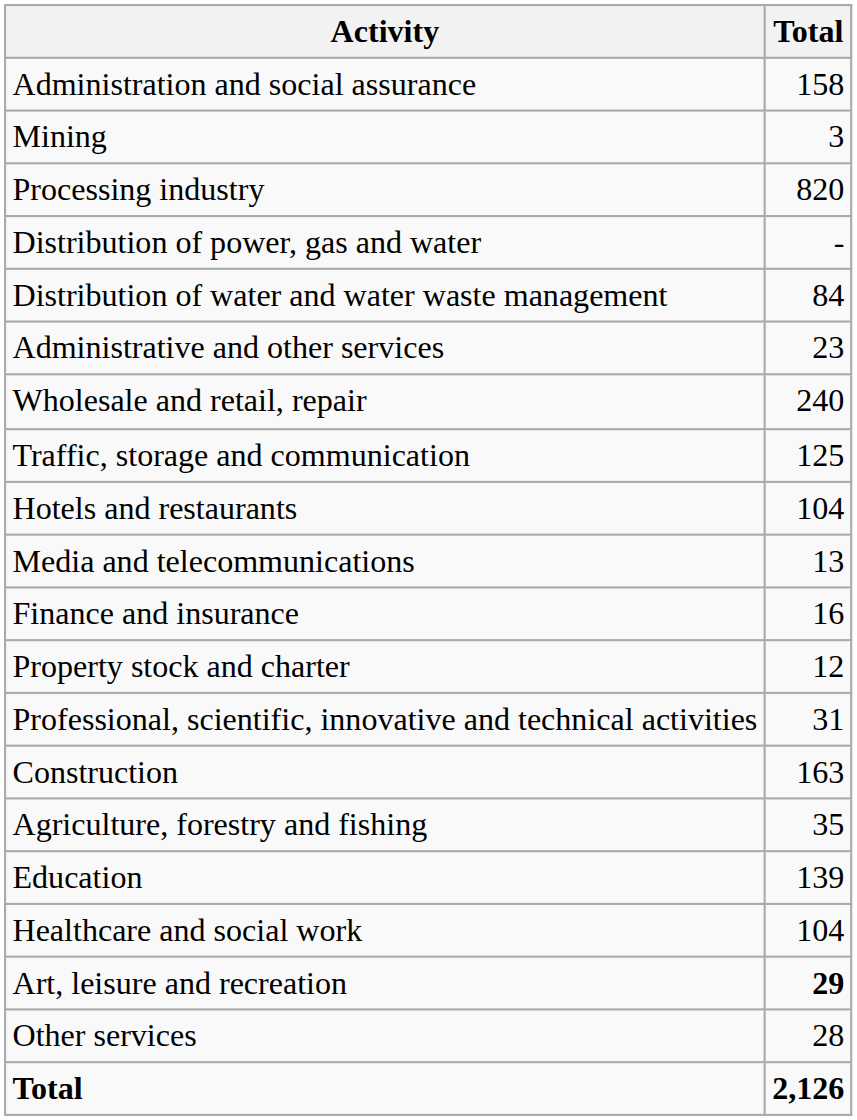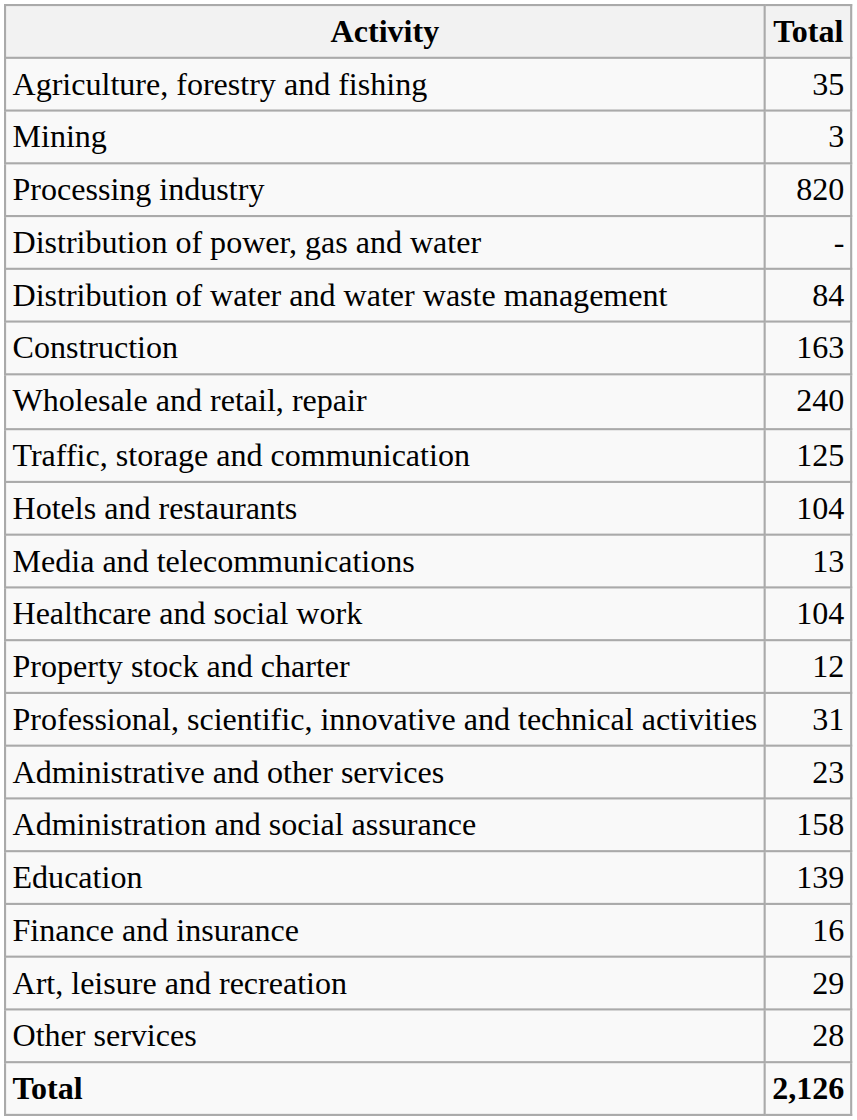rows swapped: Agriculture, forestry and fishing <-> Administration and social assurance
rows swapped: Construction <-> Administrative and other services
rows swapped: Finance and insurance <-> Healthcare and social work
Art, leisure and recreation | Total: bold -> normal
